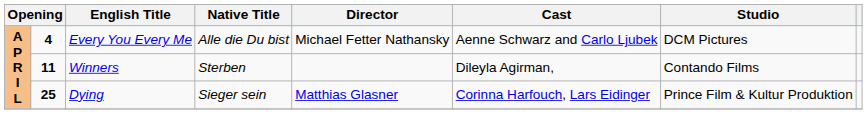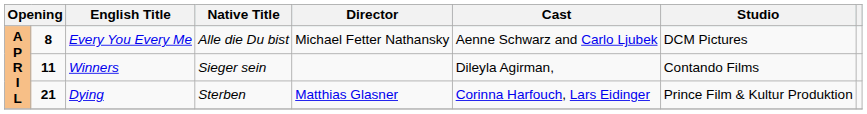Every You Every Me | column 2: 4 -> 8
Winners | Native Title: Sterben -> Sieger sein
Dying | column 2: 25 -> 21
Dying | Native Title: Sieger sein -> Sterben
